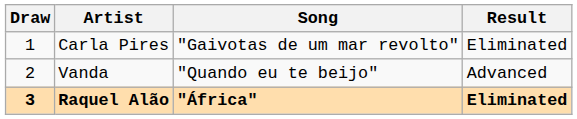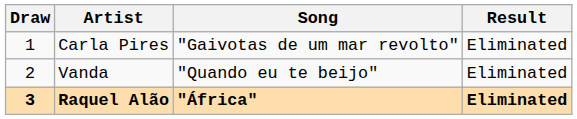Vanda | Result: Advanced -> Eliminated
